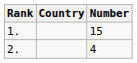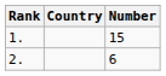2. | Number: 4 -> 6
